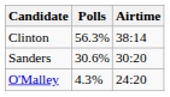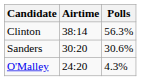columns swapped: Airtime <-> Polls
